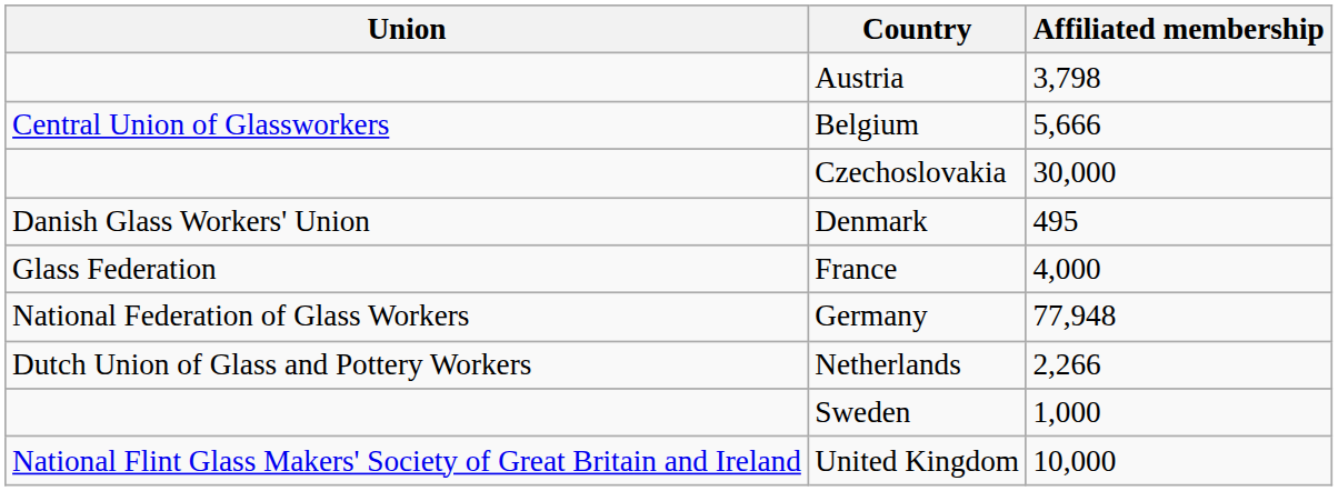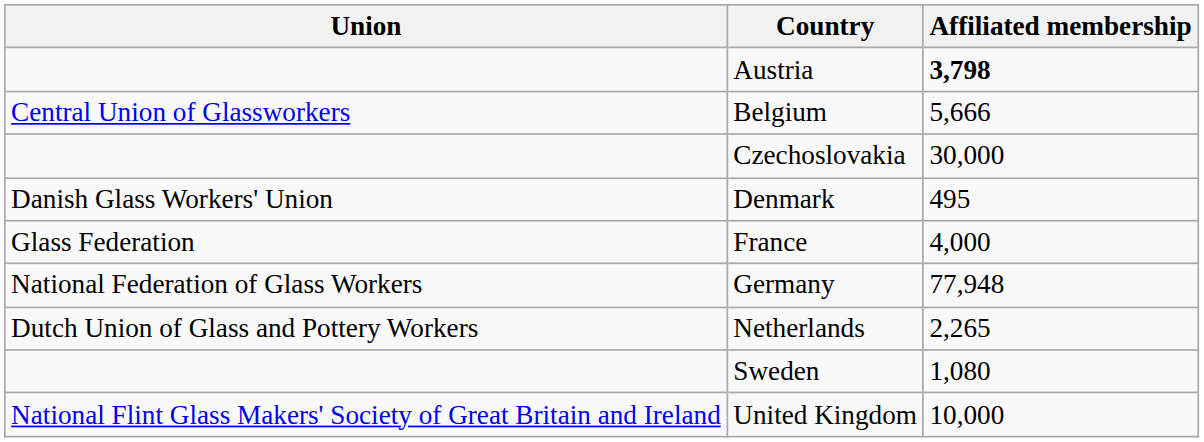Austria | Affiliated membership: normal -> bold
Netherlands | Affiliated membership: 2,266 -> 2,265
Sweden | Affiliated membership: 1,000 -> 1,080
